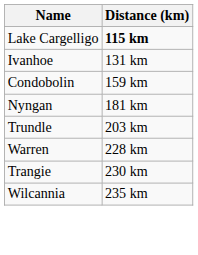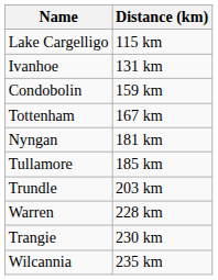Lake Cargelligo | Distance (km): bold -> normal
+ row: Tottenham | 167 km
+ row: Tullamore | 185 km
